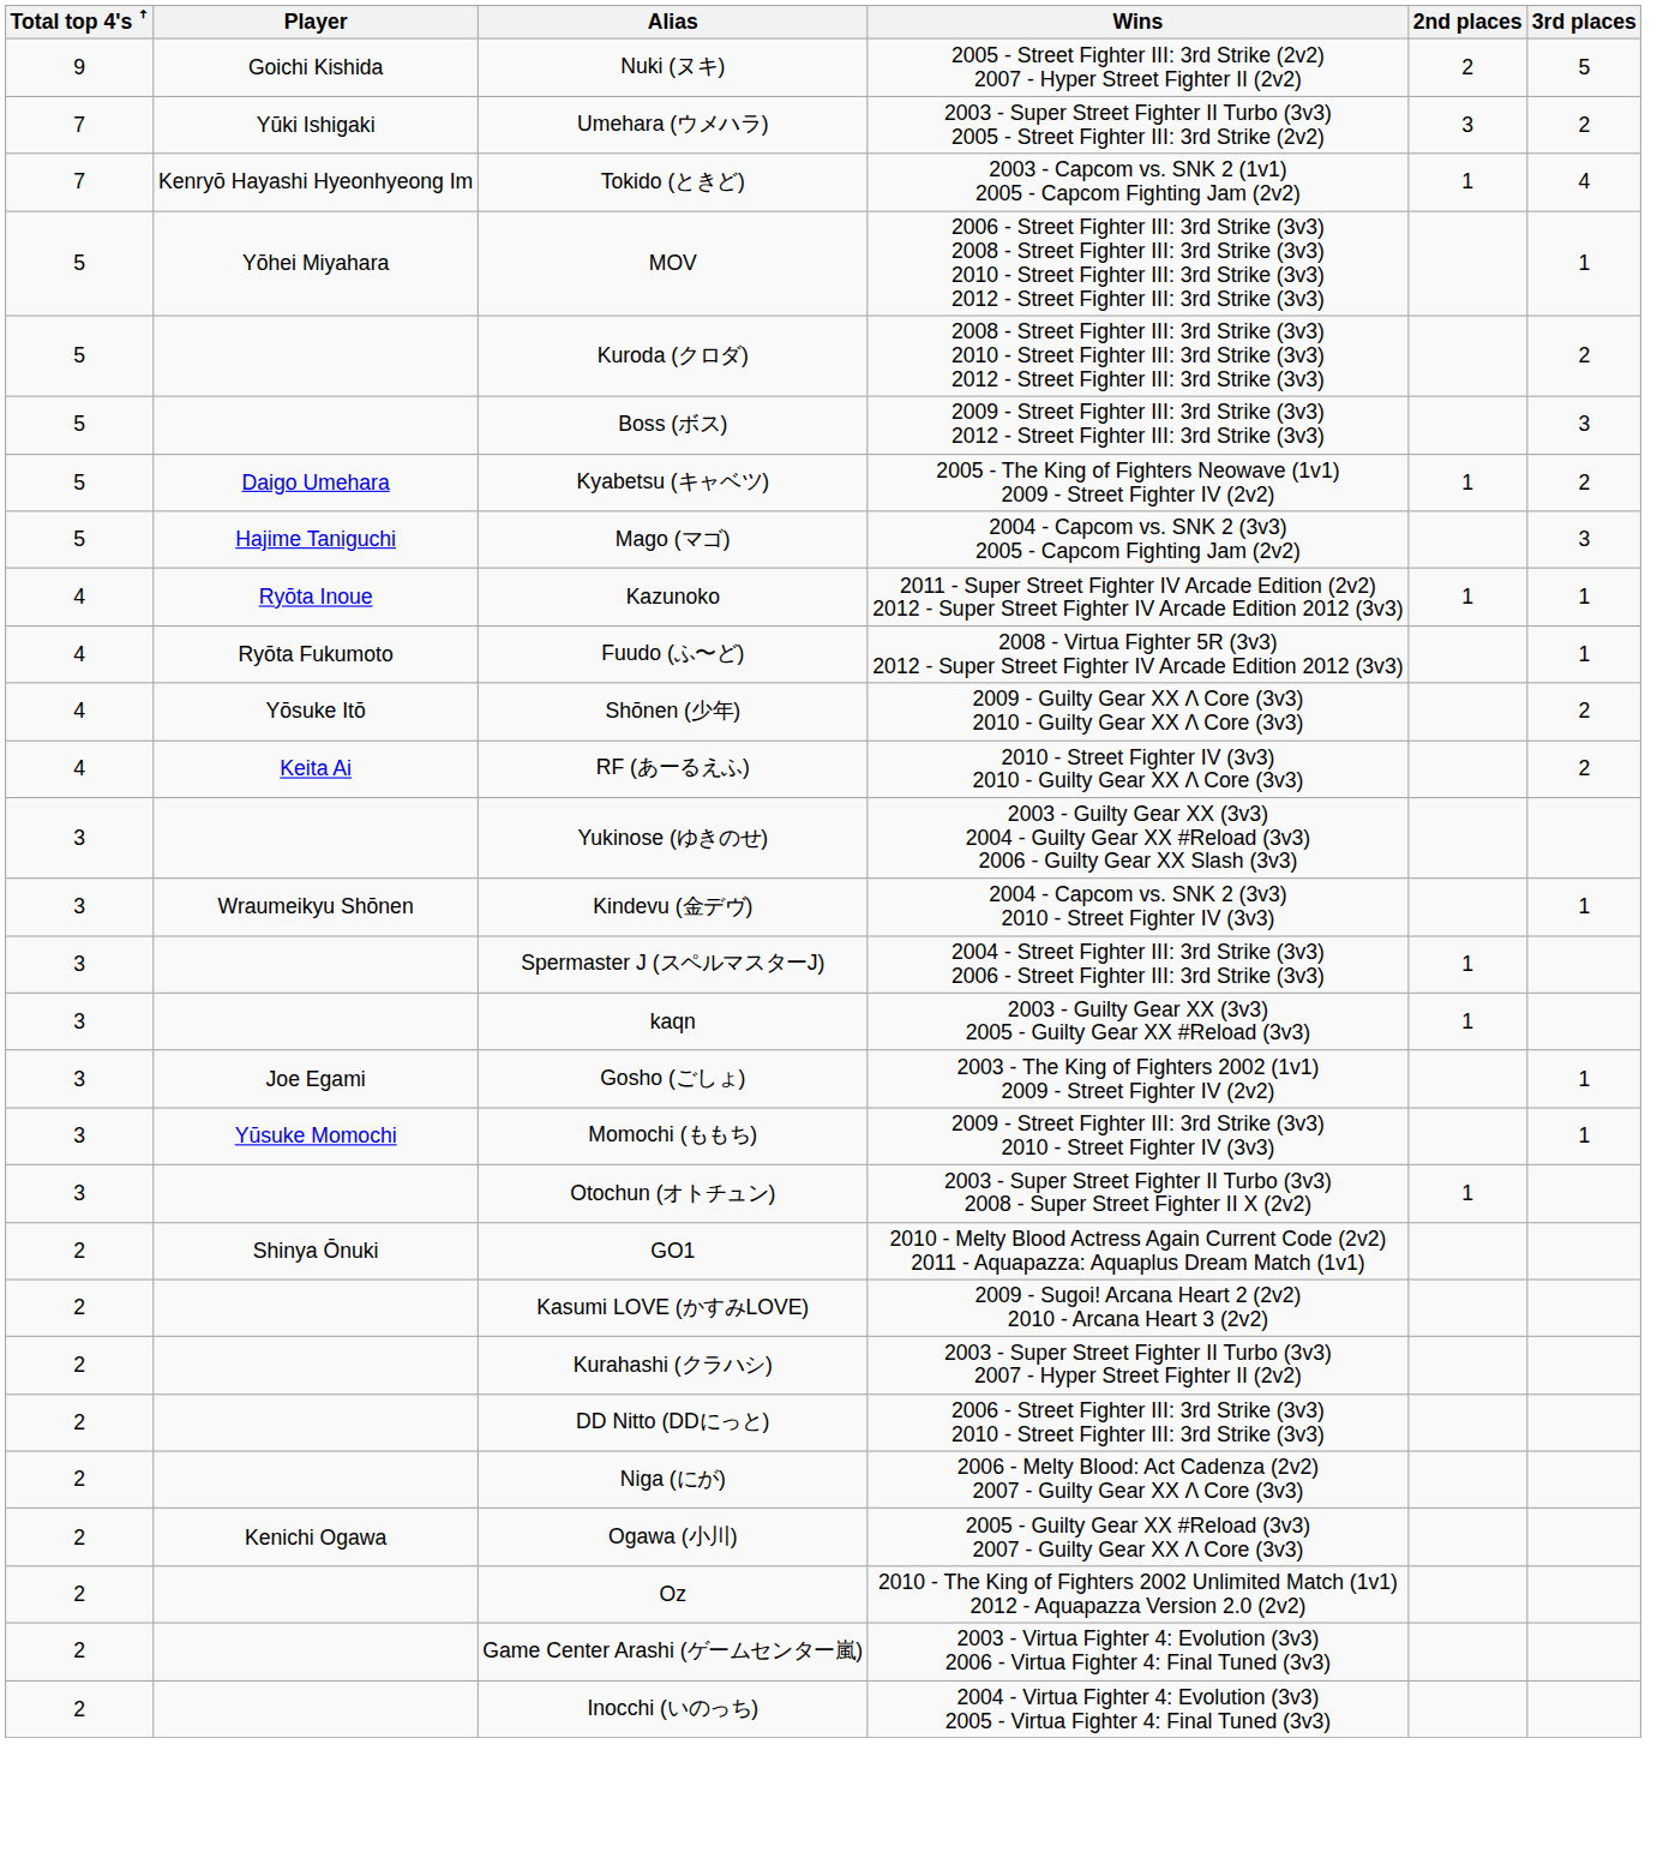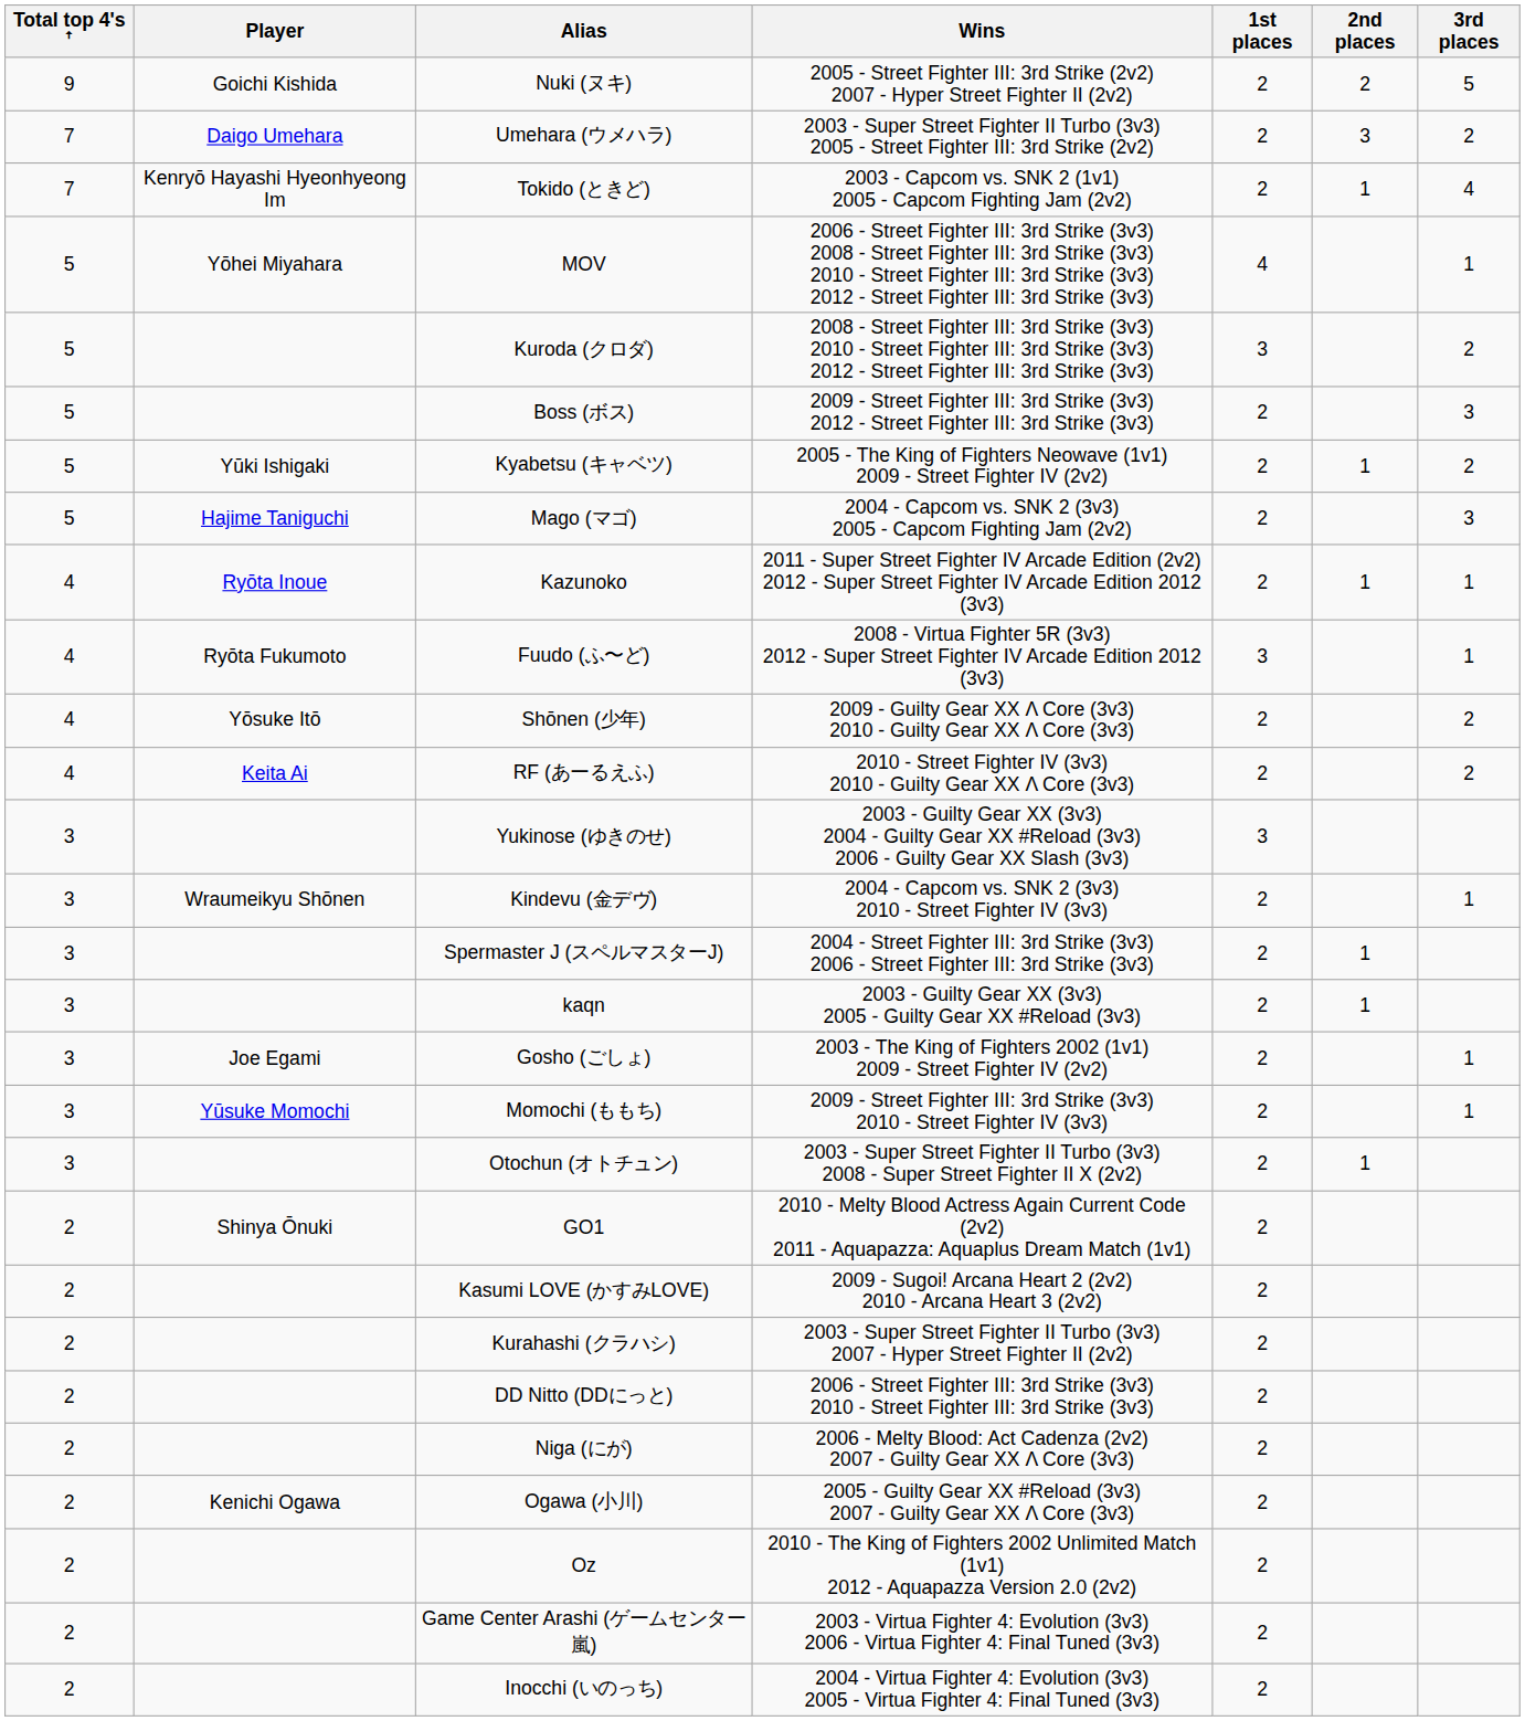+ column: 1st places | 2 | 2 | 2 | 4 | 3 | 2 | 2 | 2 | 2 | 3 | 2 | 2 | 3 | 2 | 2 | 2 | 2 | 2 | 2 | 2 | 2 | 2 | 2 | 2 | 2 | 2 | 2 | 2
Umehara (ウメハラ) | Player: Yūki Ishigaki -> Daigo Umehara
Kyabetsu (キャベツ) | Player: Daigo Umehara -> Yūki Ishigaki
